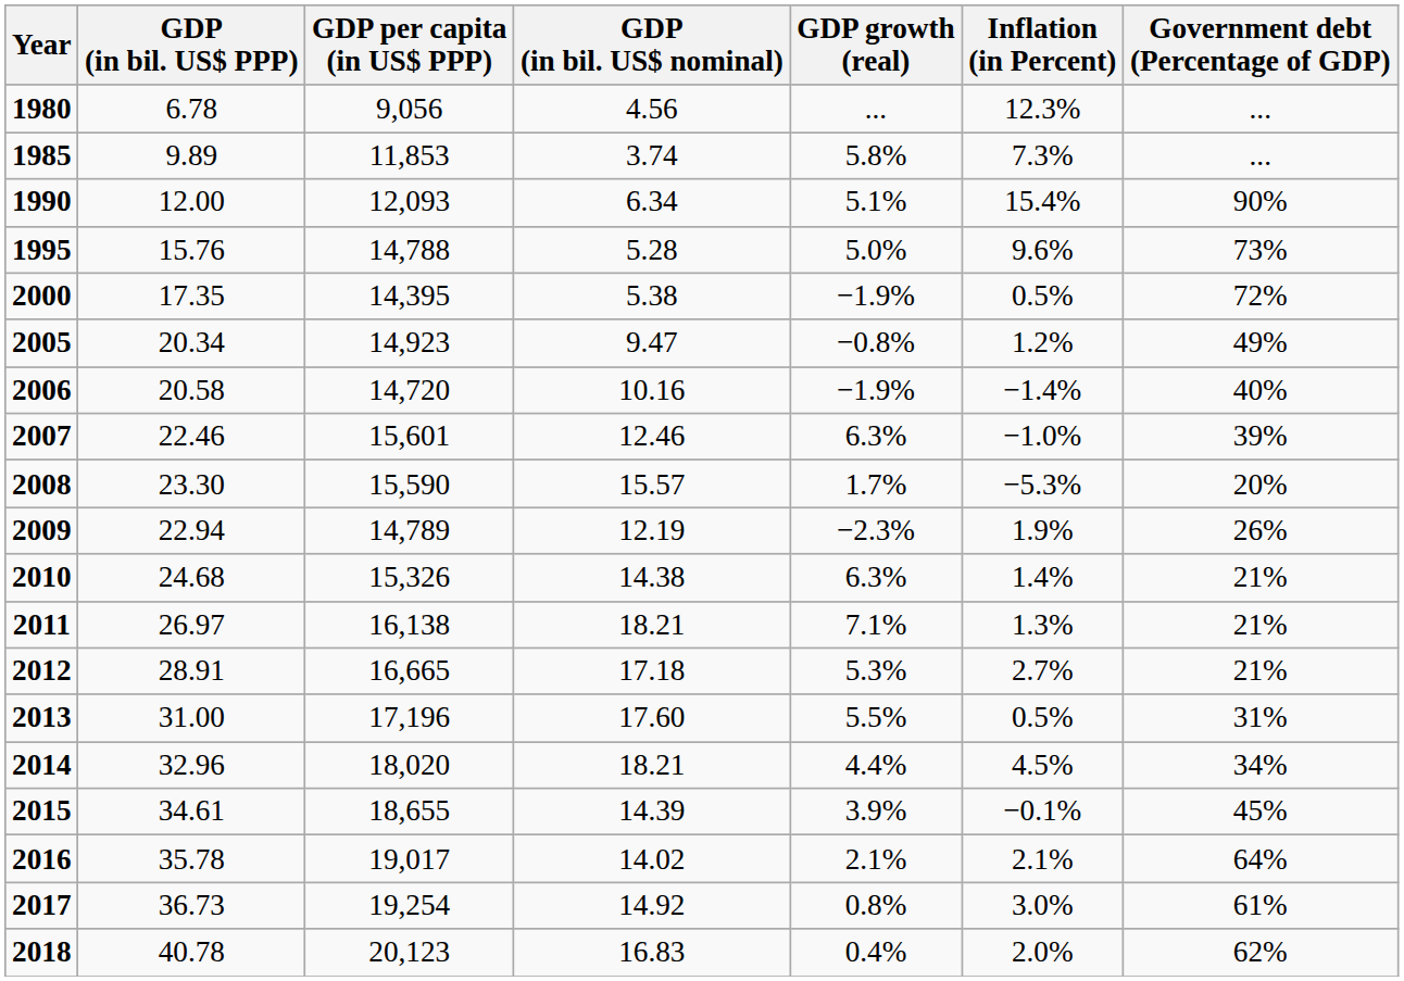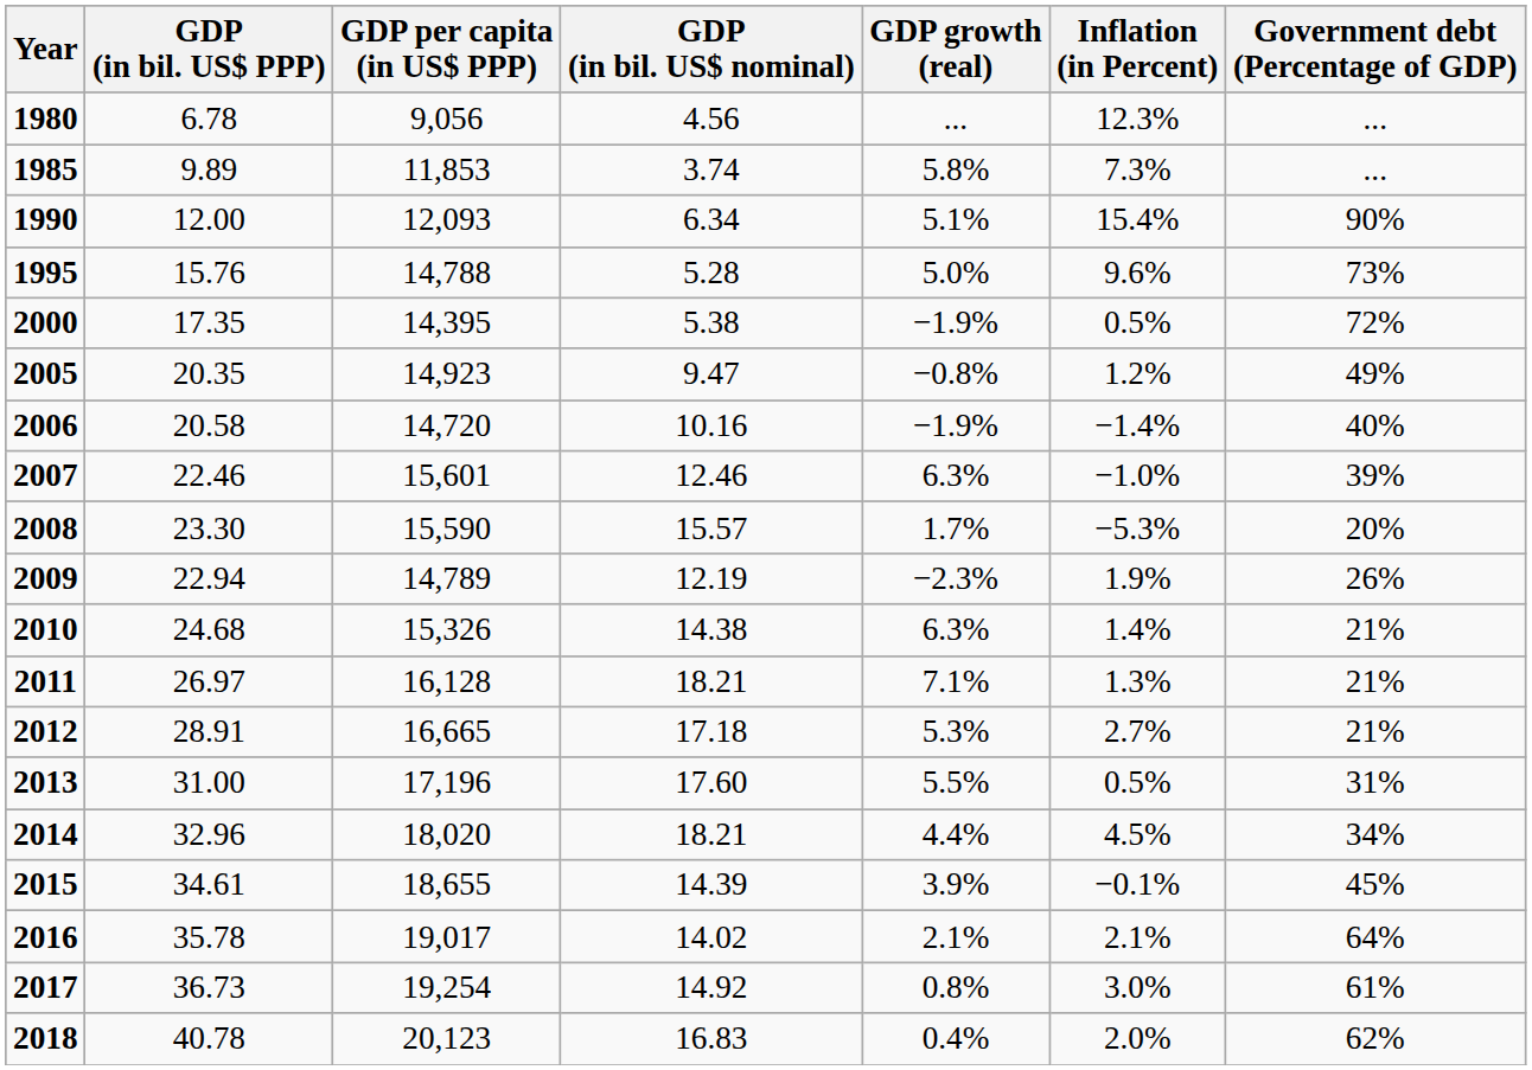2005 | GDP (in bil. US$ PPP): 20.34 -> 20.35
2011 | GDP per capita (in US$ PPP): 16,138 -> 16,128
